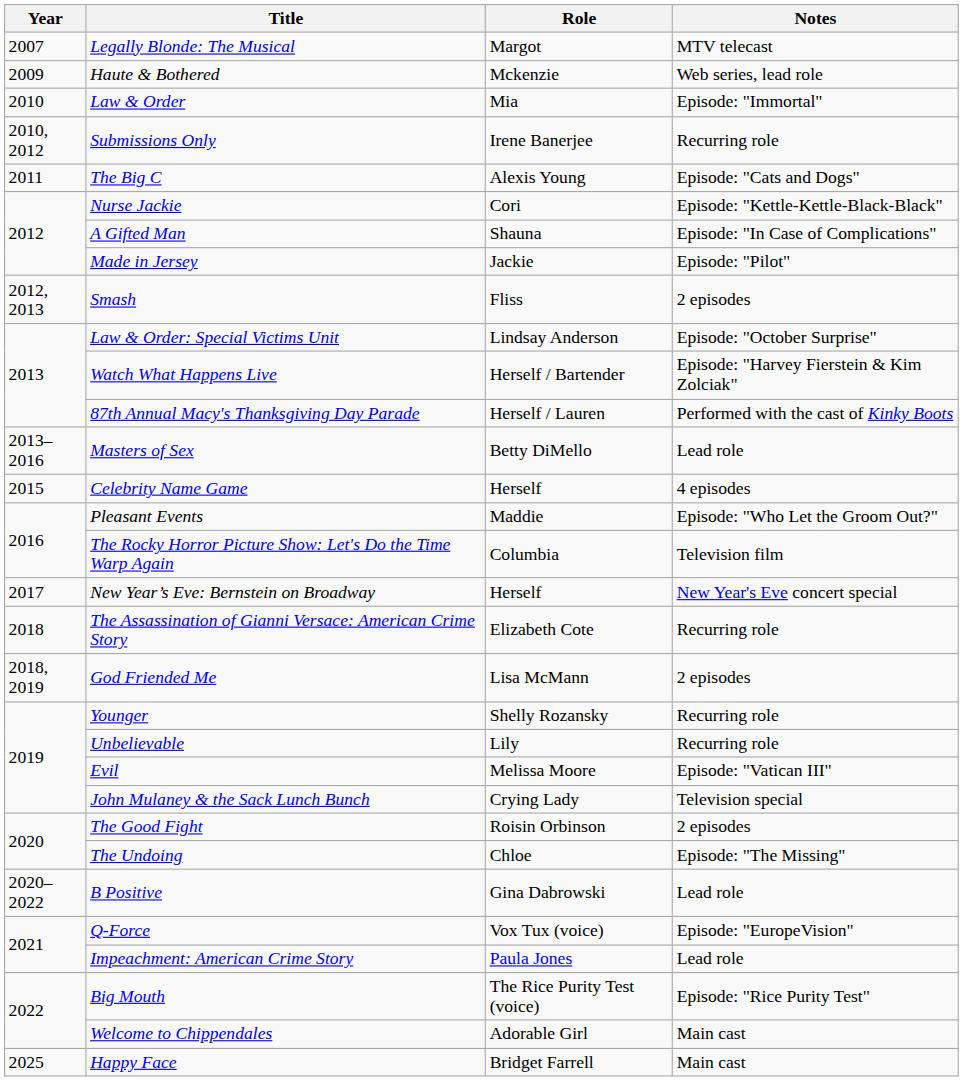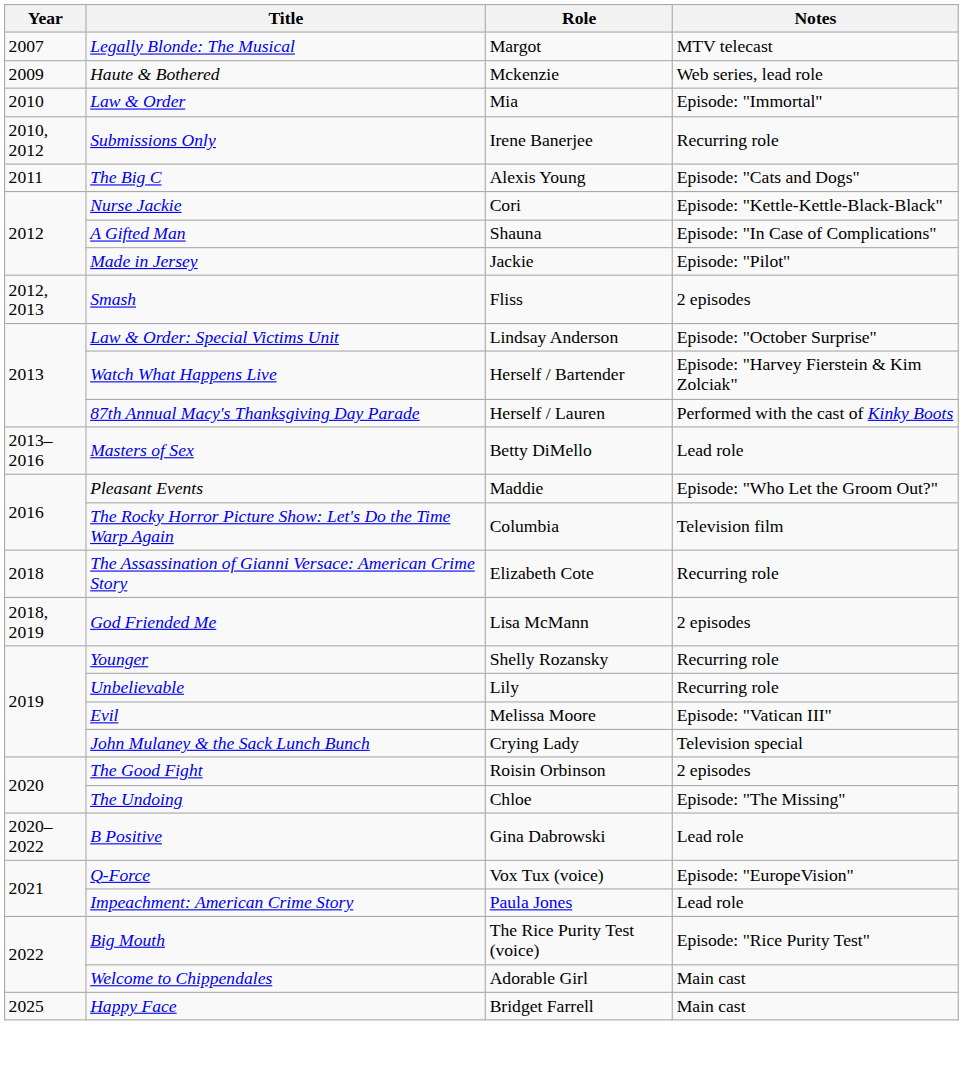- row: 2015 | Celebrity Name Game | Herself | 4 episodes
- row: 2017 | New Year’s Eve: Bernstein on Broadway | Herself | New Year's Eve concert special
